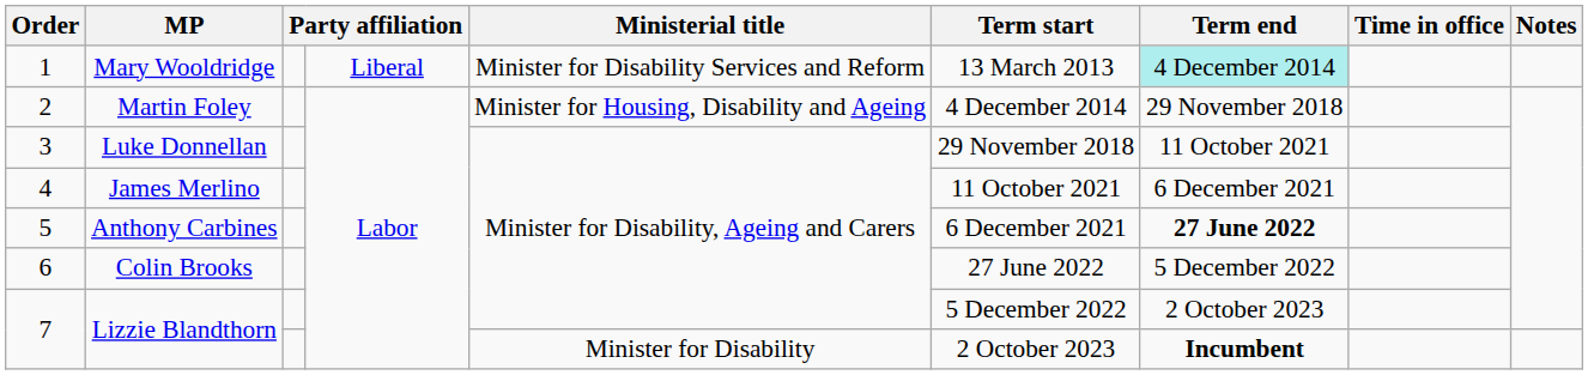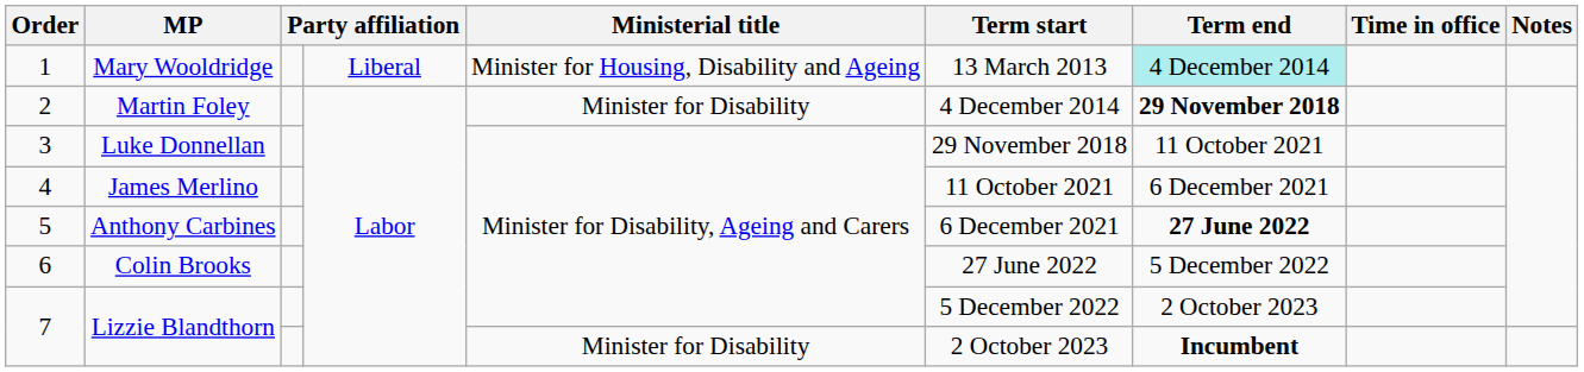1 | Ministerial title: Minister for Disability Services and Reform -> Minister for Housing, Disability and Ageing
2 | Ministerial title: Minister for Housing, Disability and Ageing -> Minister for Disability
2 | Term end: normal -> bold
